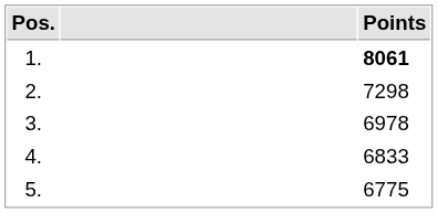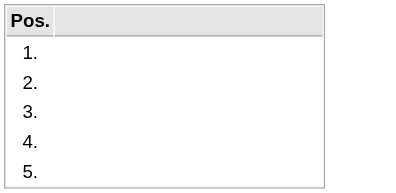- column: Points | 8061 | 7298 | 6978 | 6833 | 6775
